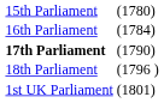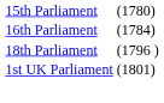- row: 17th Parliament | (1790)
